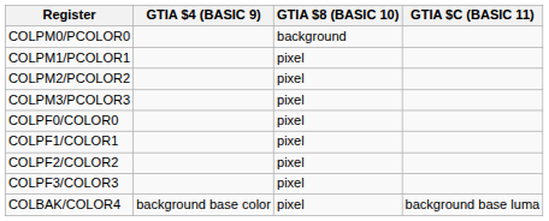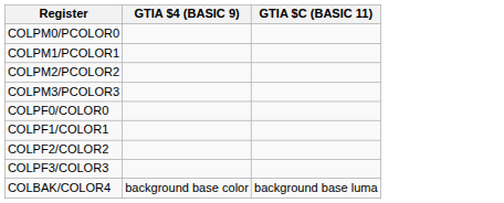- column: GTIA $8 (BASIC 10) | background | pixel | pixel | pixel | pixel | pixel | pixel | pixel | pixel
